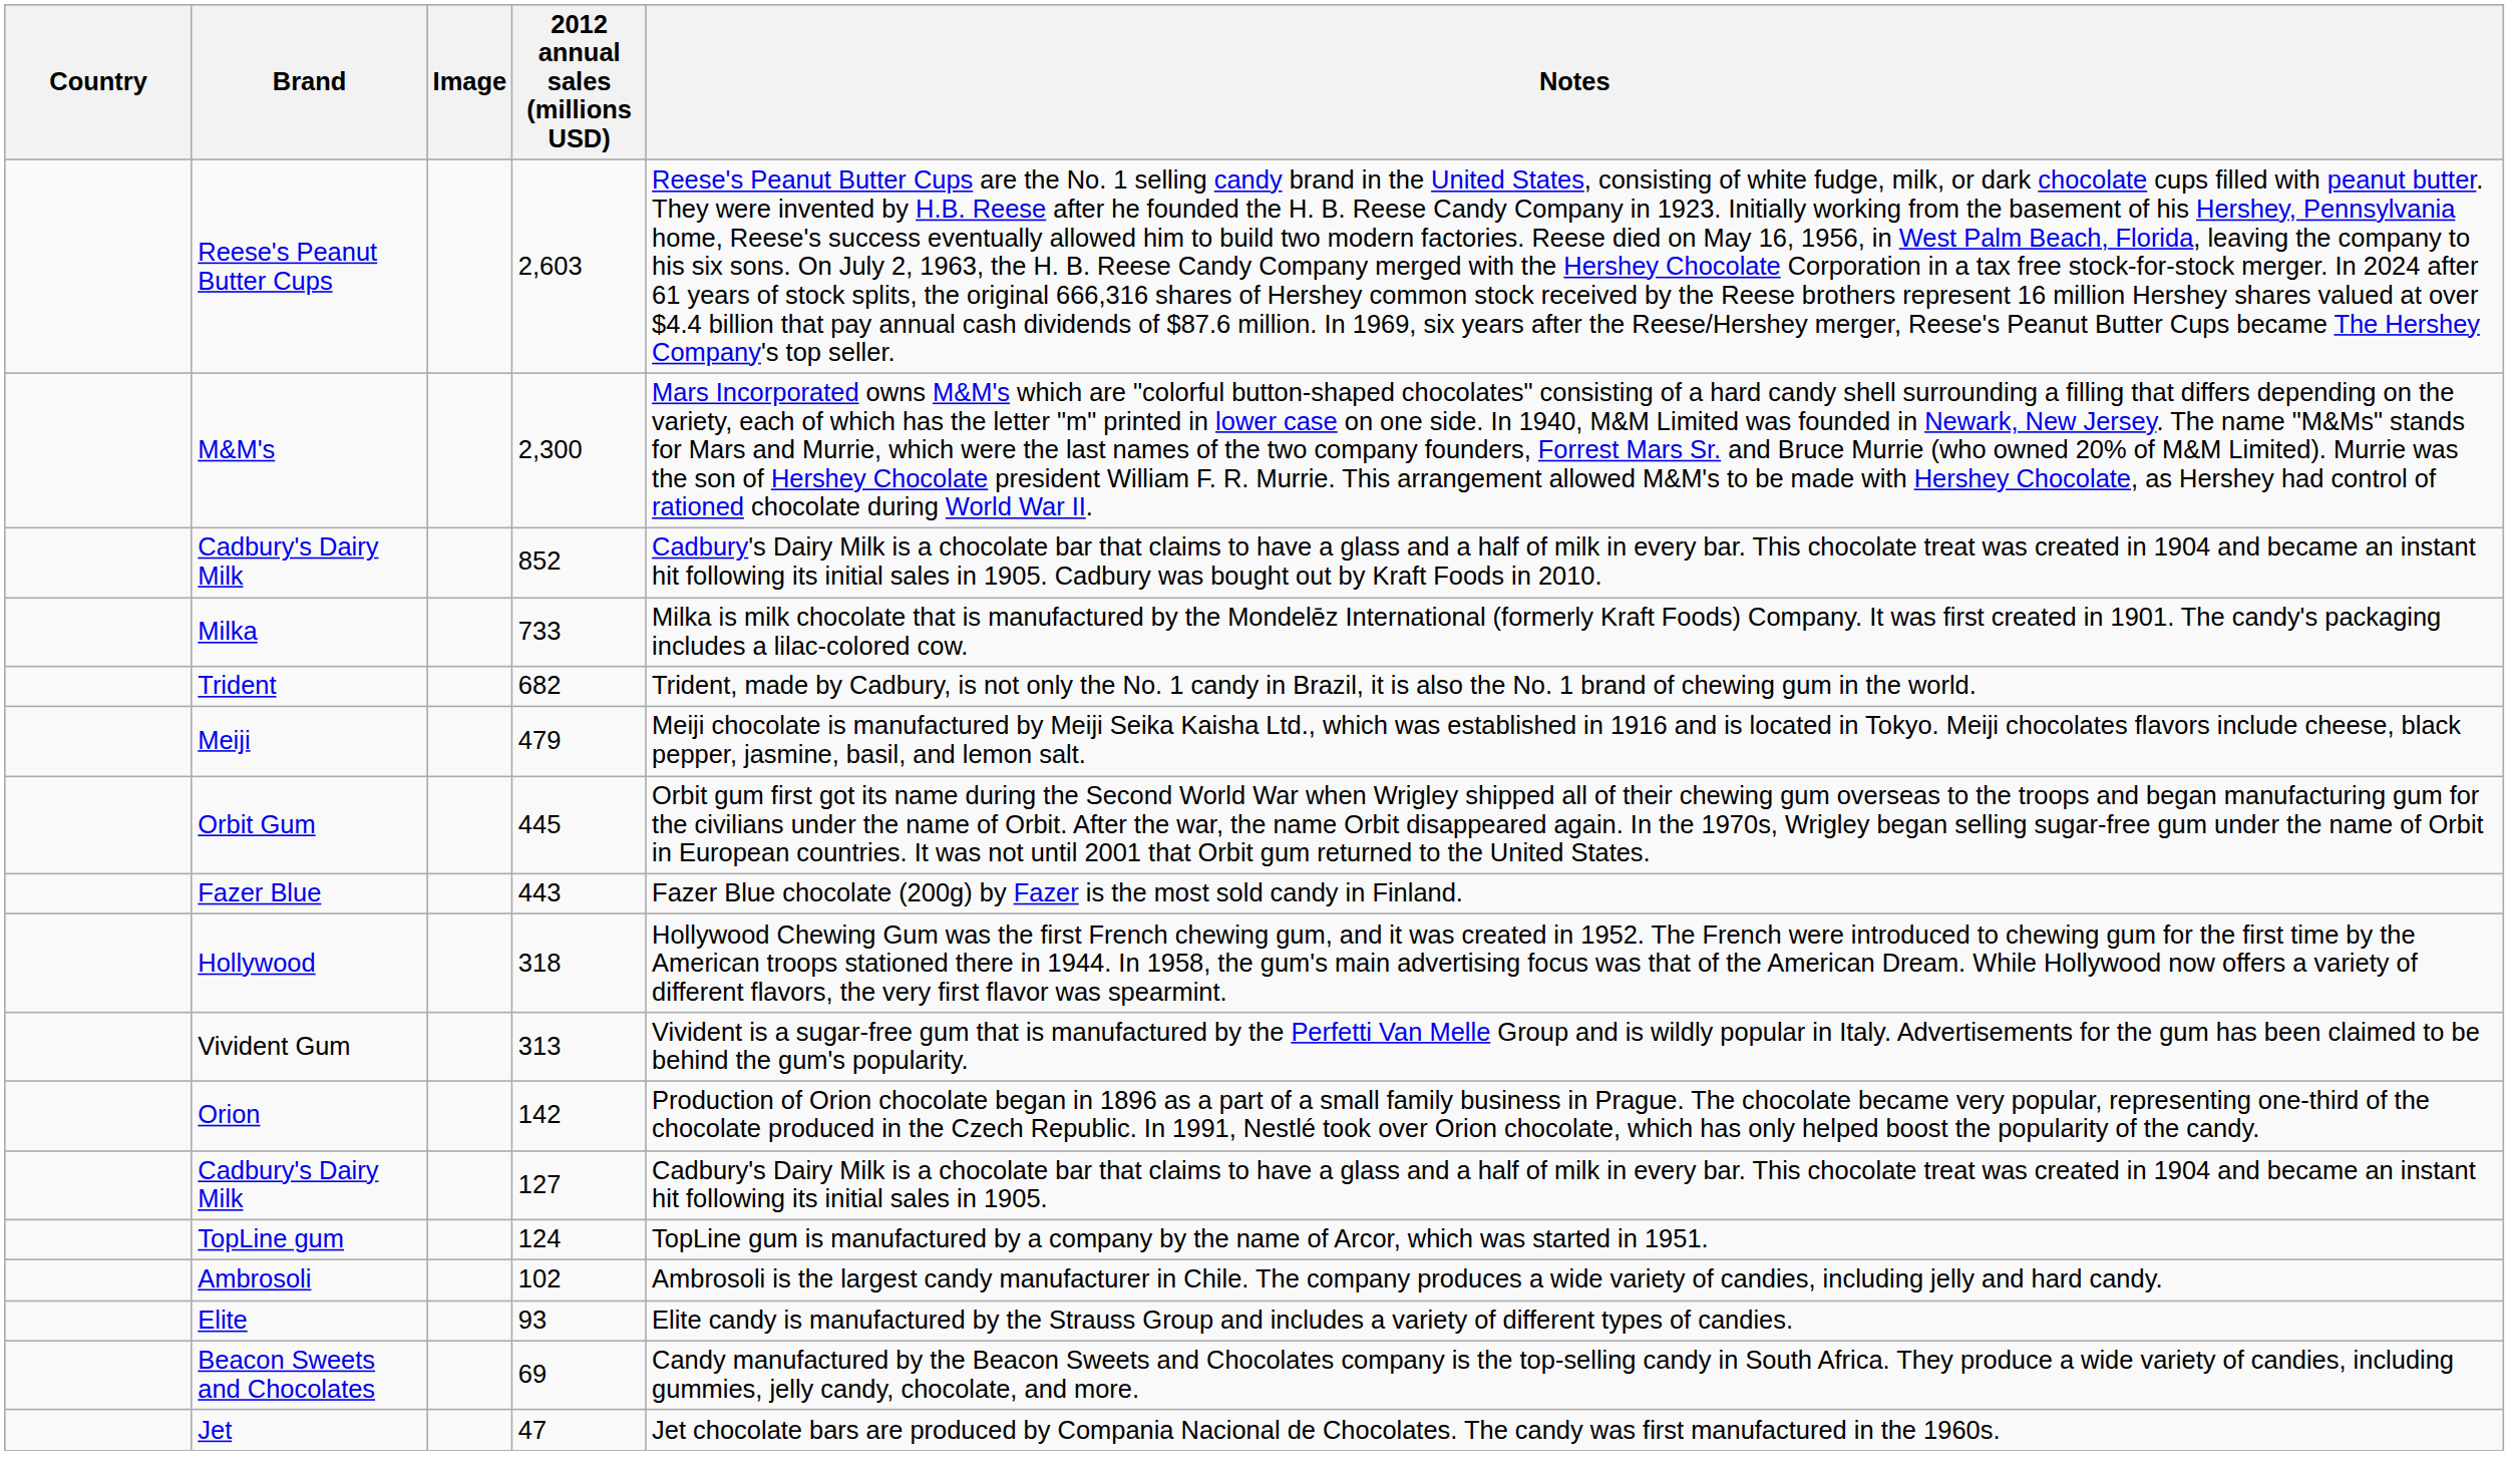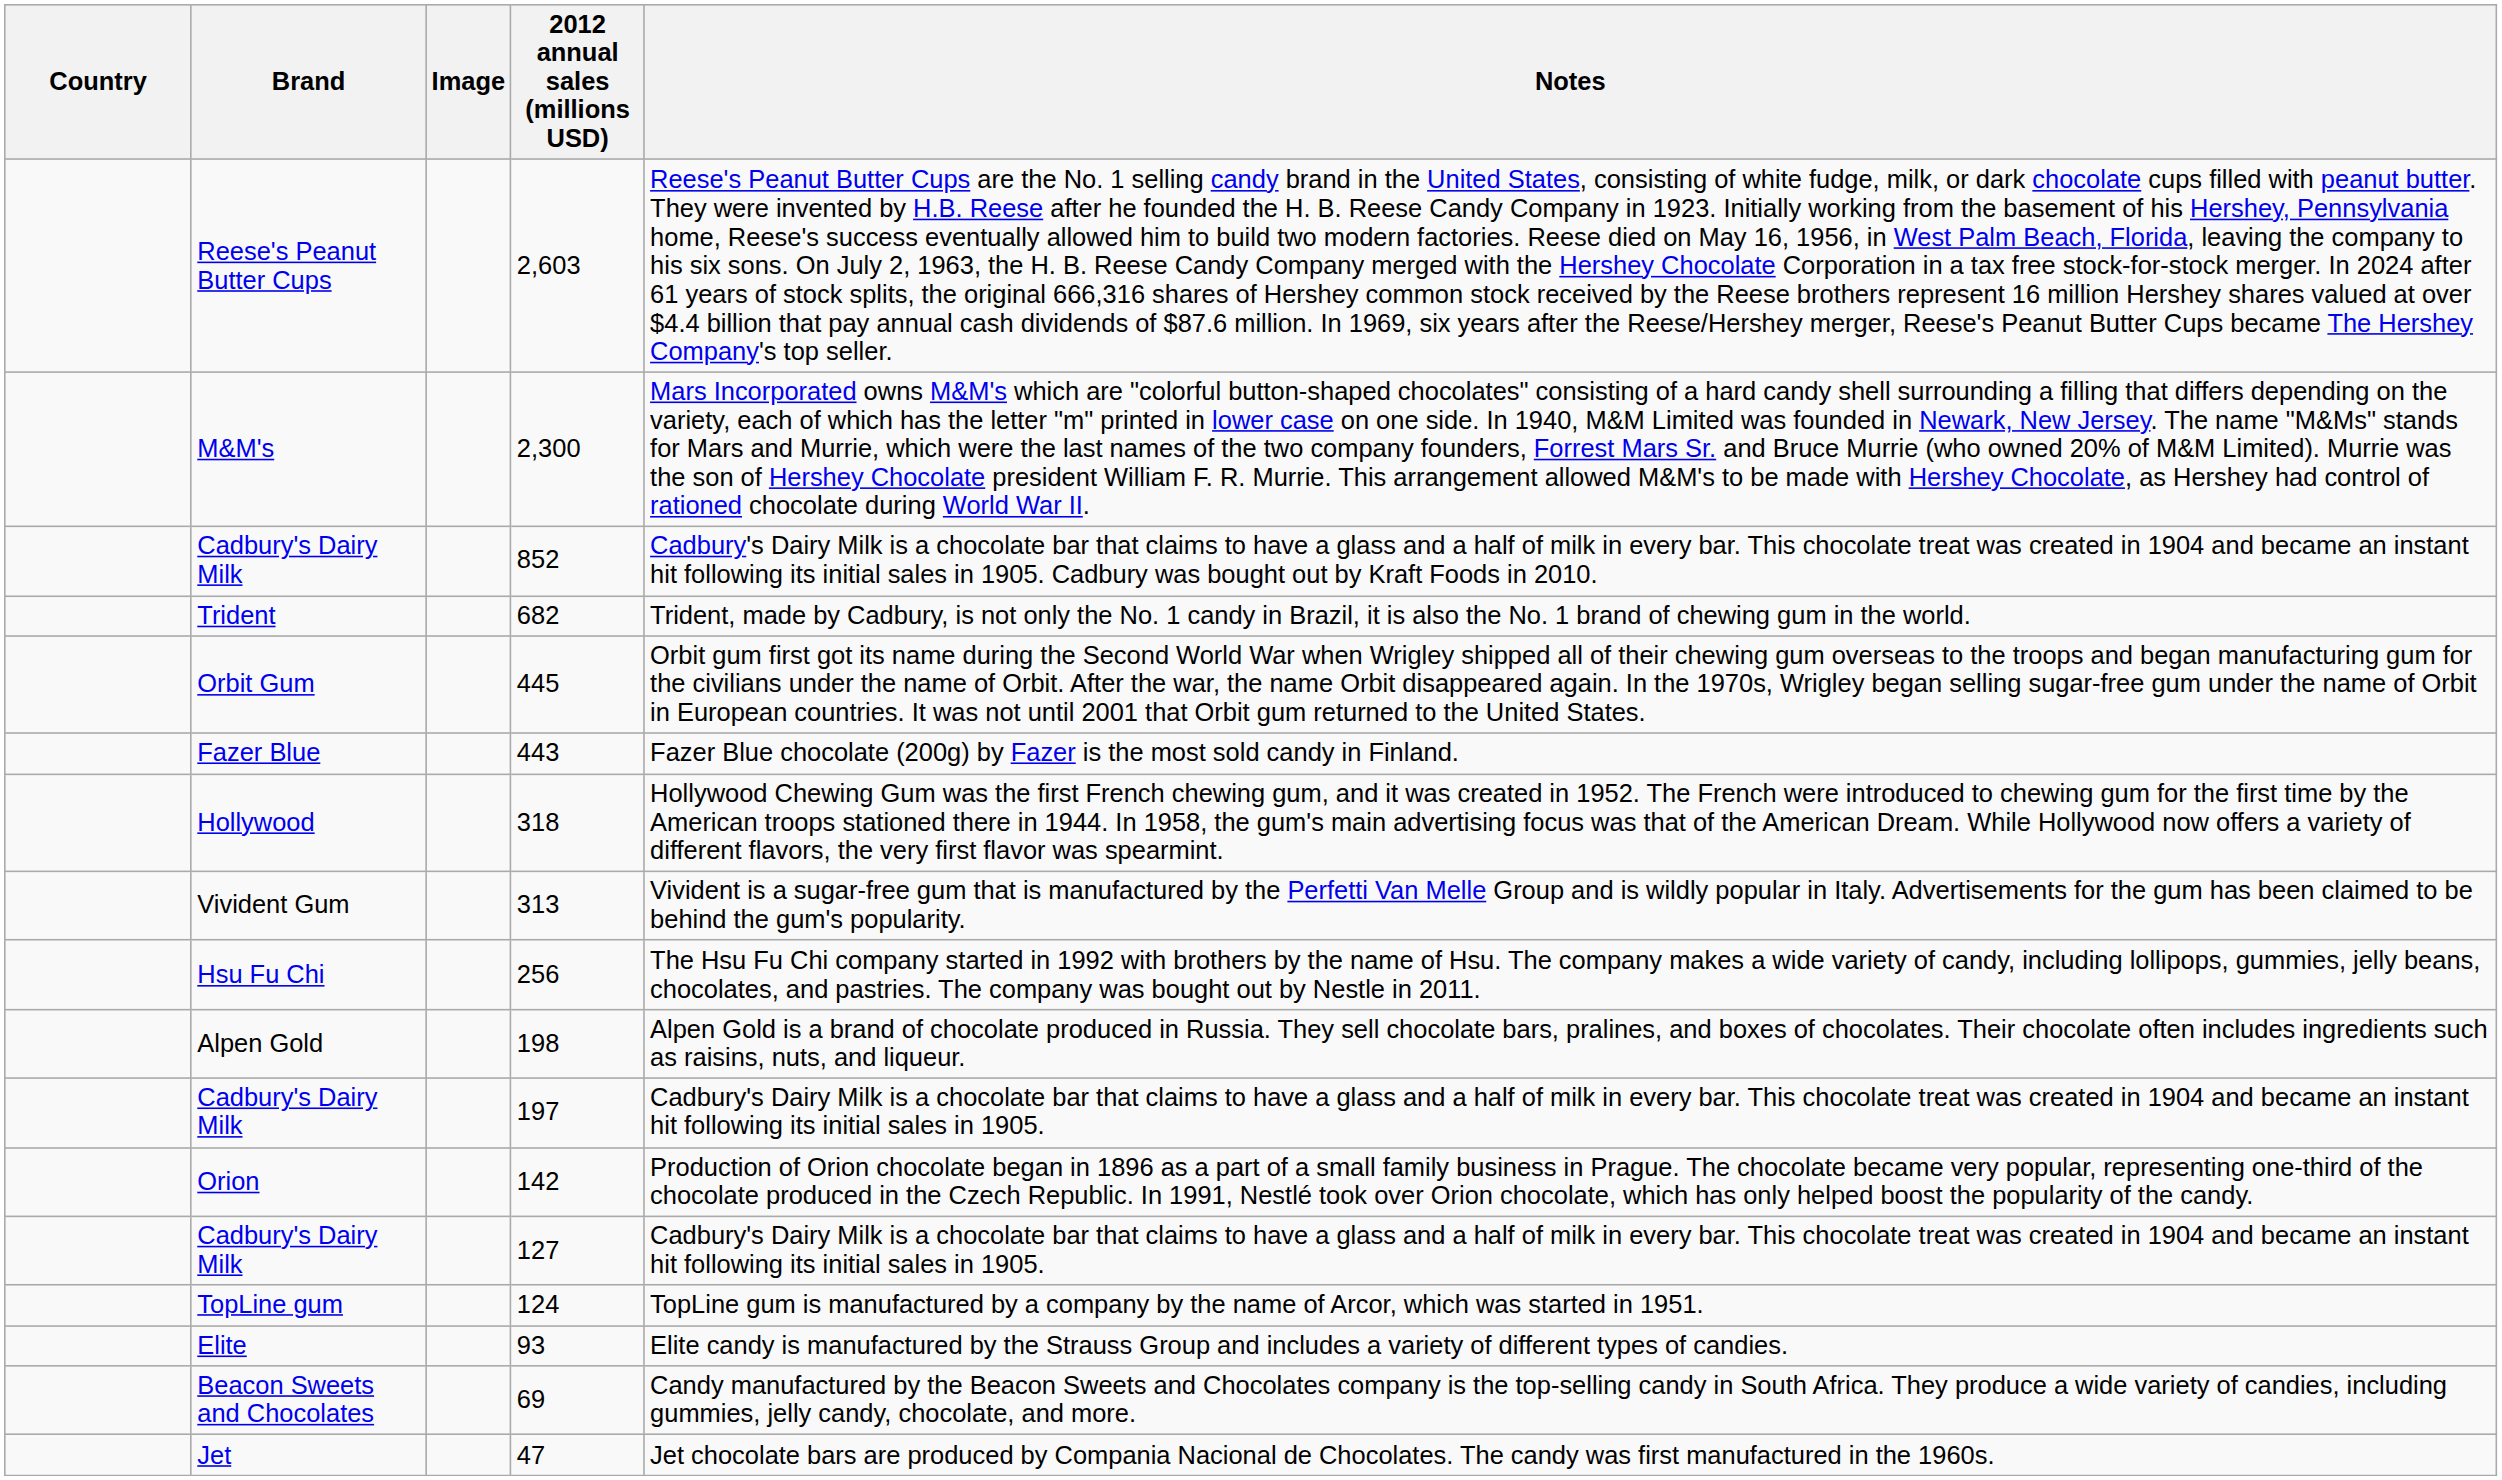- row: Milka | 733 | Milka is milk chocolate that is manufactured by the Mondelēz International (formerly Kraft Foods) Company. It was first created in 1901. The candy's packaging includes a lilac-colored cow.
- row: Meiji | 479 | Meiji chocolate is manufactured by Meiji Seika Kaisha Ltd., which was established in 1916 and is located in Tokyo. Meiji chocolates flavors include cheese, black pepper, jasmine, basil, and lemon salt.
+ row: Hsu Fu Chi | 256 | The Hsu Fu Chi company started in 1992 with brothers by the name of Hsu. The company makes a wide variety of candy, including lollipops, gummies, jelly beans, chocolates, and pastries. The company was bought out by Nestle in 2011.
+ row: Alpen Gold | 198 | Alpen Gold is a brand of chocolate produced in Russia. They sell chocolate bars, pralines, and boxes of chocolates. Their chocolate often includes ingredients such as raisins, nuts, and liqueur.
+ row: Cadbury's Dairy Milk | 197 | Cadbury's Dairy Milk is a chocolate bar that claims to have a glass and a half of milk in every bar. This chocolate treat was created in 1904 and became an instant hit following its initial sales in 1905.
- row: Ambrosoli | 102 | Ambrosoli is the largest candy manufacturer in Chile. The company produces a wide variety of candies, including jelly and hard candy.
